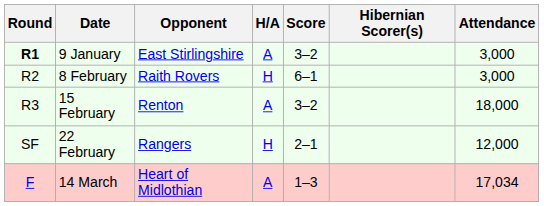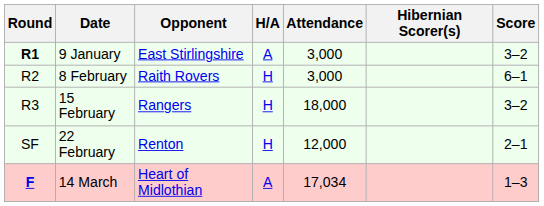columns swapped: Score <-> Attendance
15 February | Opponent: Renton -> Rangers
15 February | H/A: A -> H
22 February | Opponent: Rangers -> Renton
14 March | Round: normal -> bold
